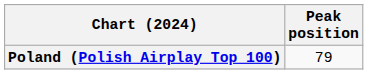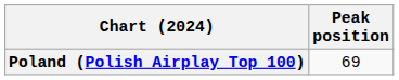Poland (Polish Airplay Top 100) | Peak position: 79 -> 69
